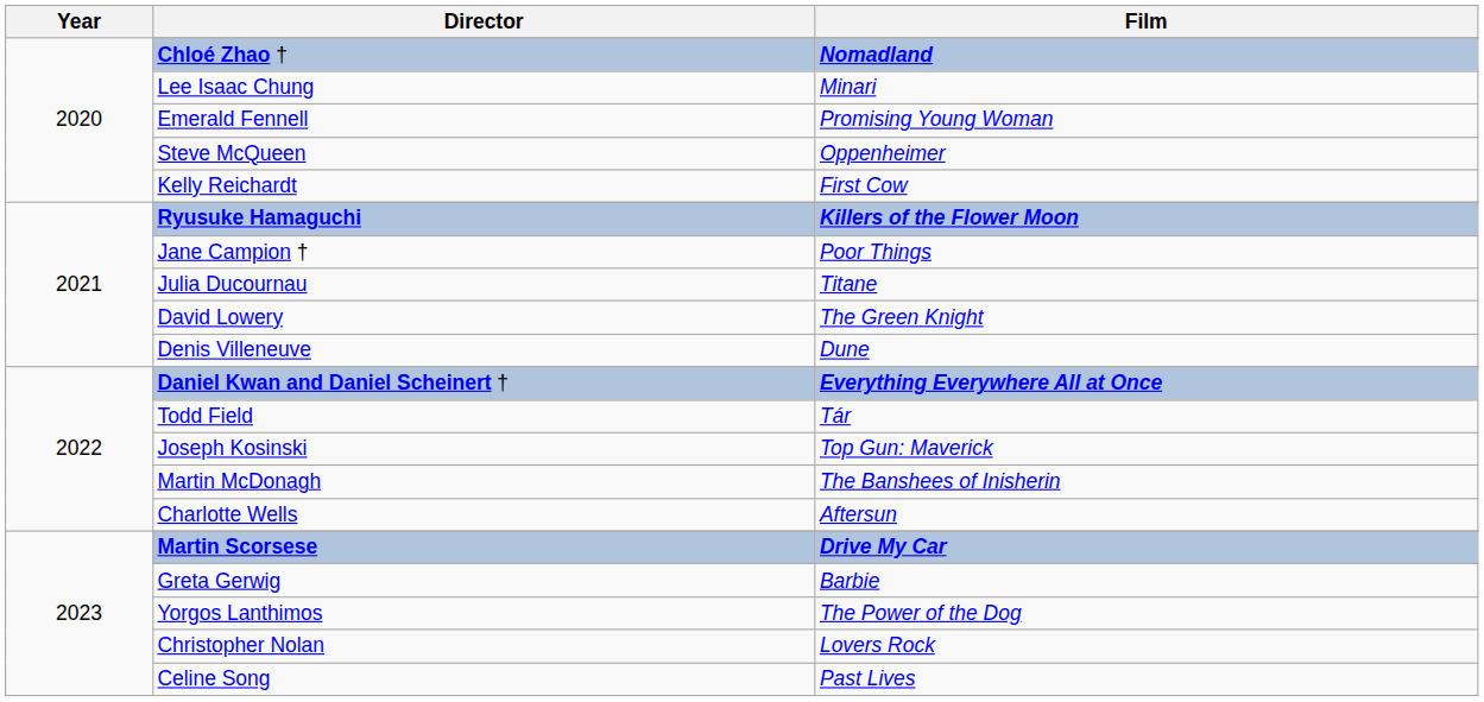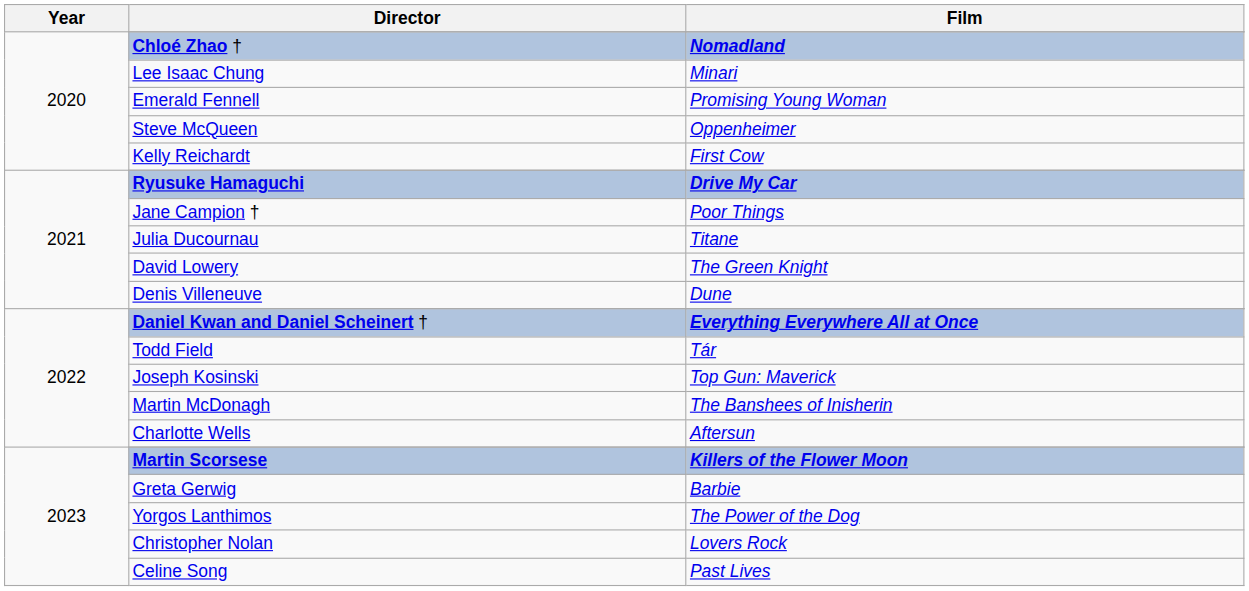Ryusuke Hamaguchi | Film: Killers of the Flower Moon -> Drive My Car
Martin Scorsese | Film: Drive My Car -> Killers of the Flower Moon
